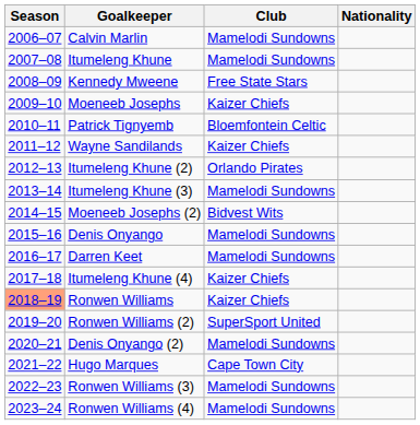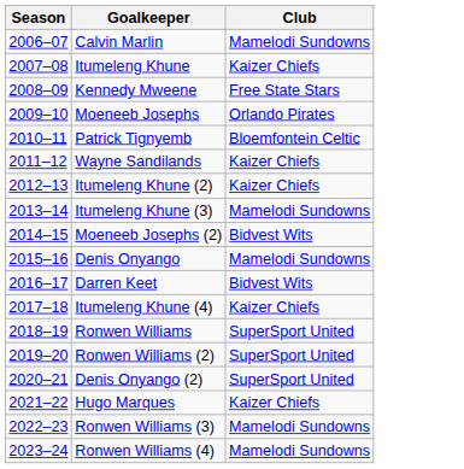- column: Nationality
Itumeleng Khune | Club: Mamelodi Sundowns -> Kaizer Chiefs
Moeneeb Josephs | Club: Kaizer Chiefs -> Orlando Pirates
Itumeleng Khune (2) | Club: Orlando Pirates -> Kaizer Chiefs
Darren Keet | Club: Mamelodi Sundowns -> Bidvest Wits
Ronwen Williams | Season: lightsalmon background -> no background
Ronwen Williams | Club: Kaizer Chiefs -> SuperSport United
Denis Onyango (2) | Club: Mamelodi Sundowns -> SuperSport United
Hugo Marques | Club: Cape Town City -> Kaizer Chiefs
